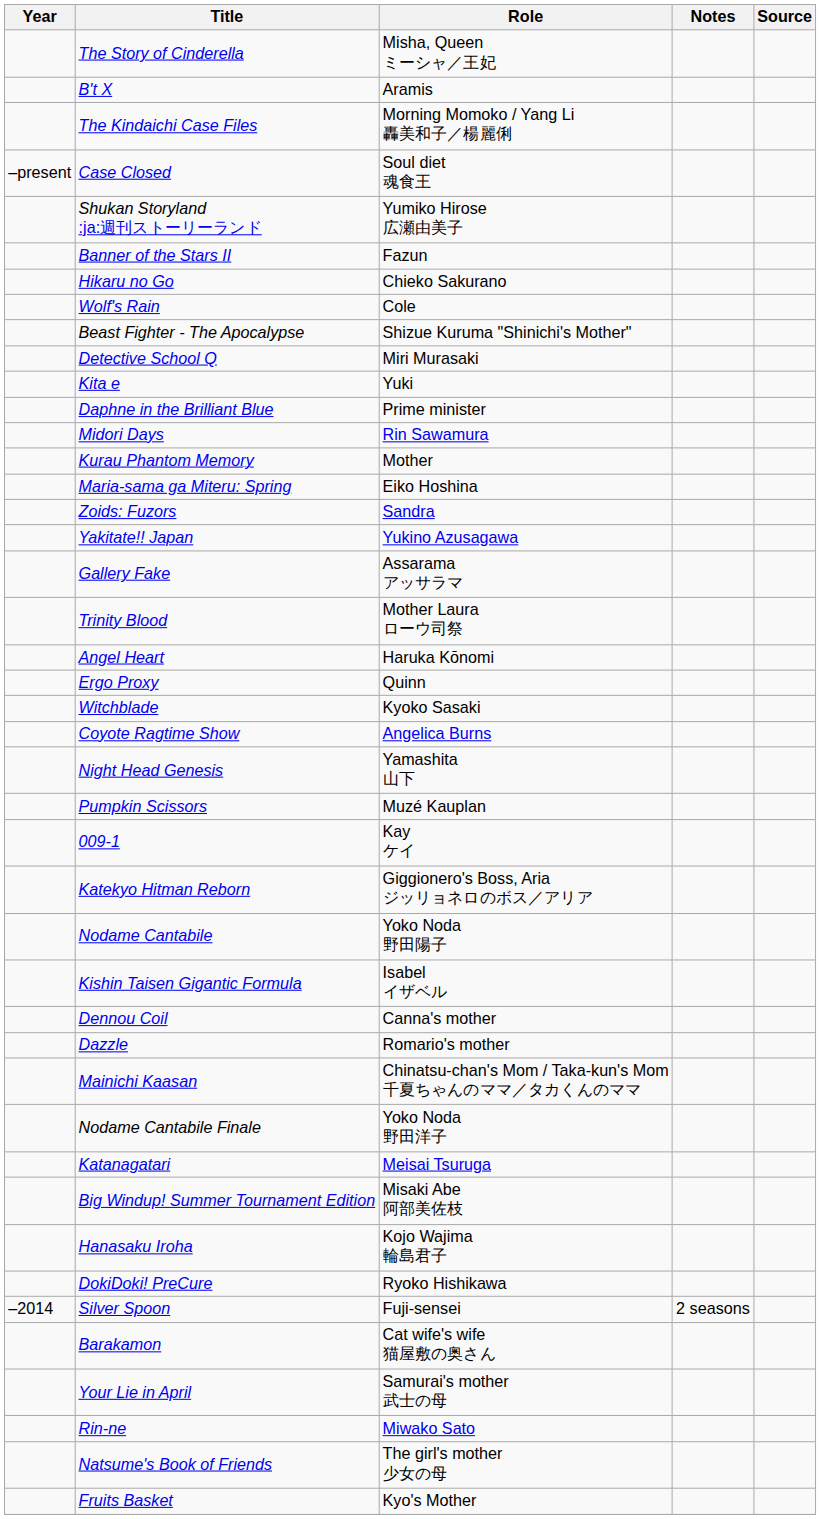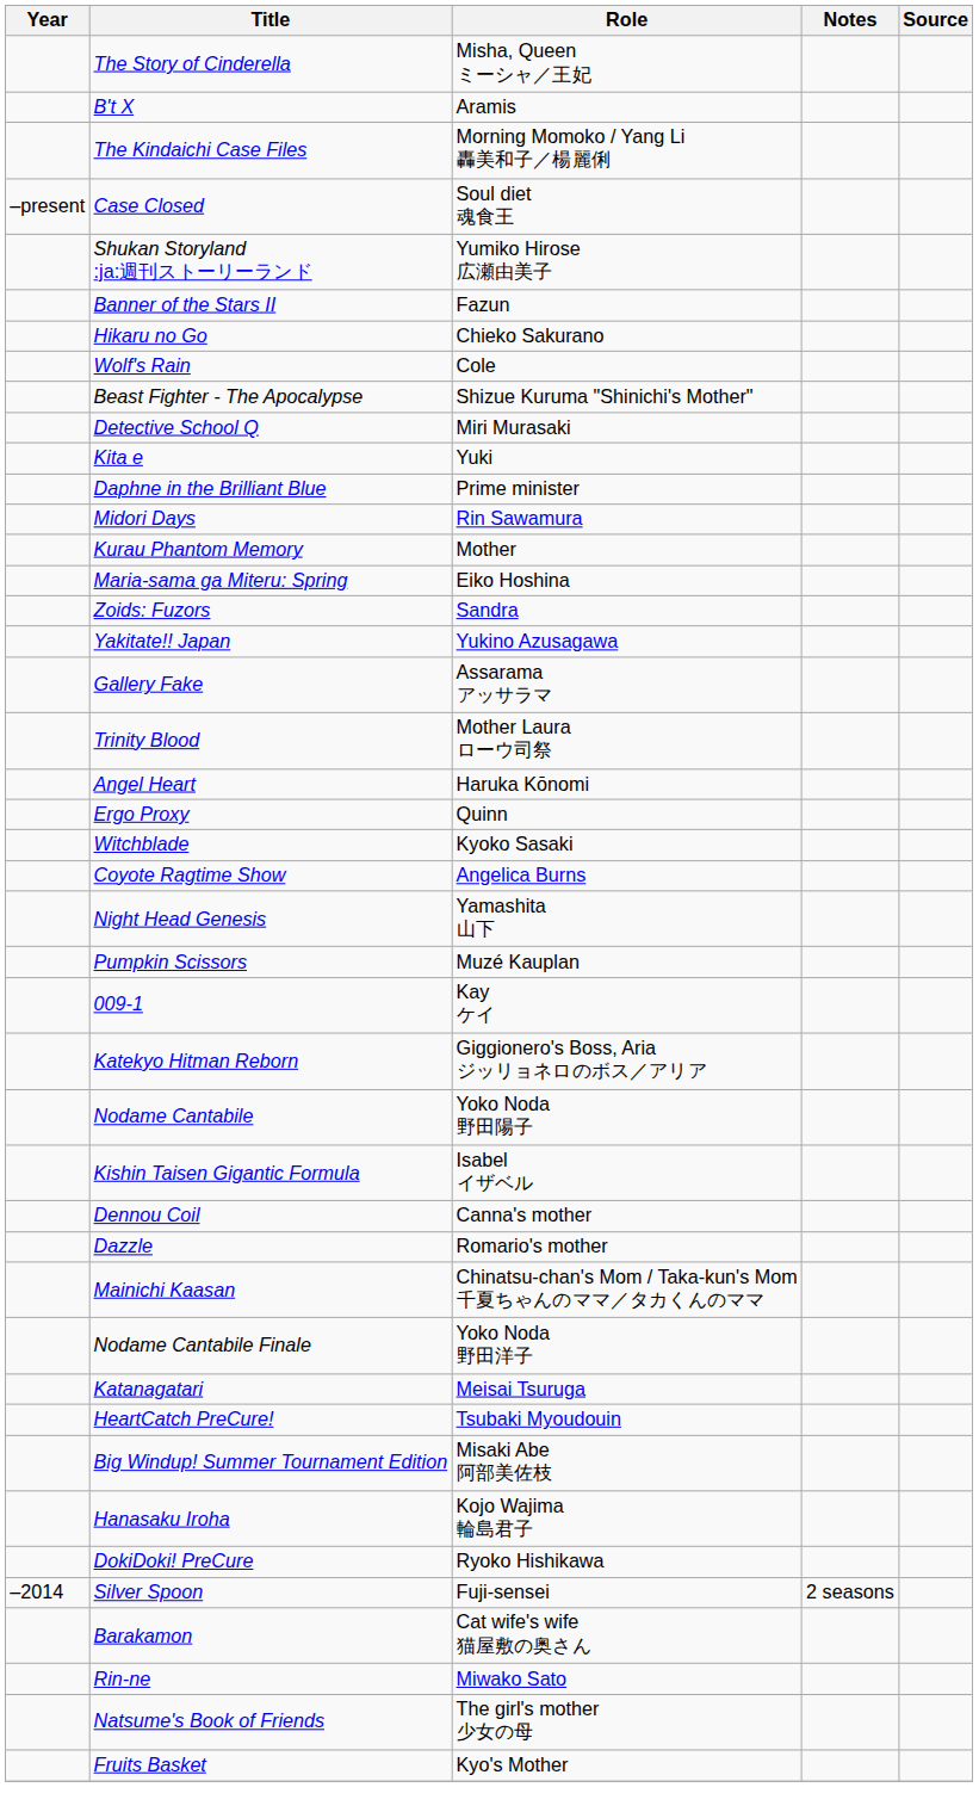+ row: HeartCatch PreCure! | Tsubaki Myoudouin
- row: Your Lie in April | Samurai's mother 武士の母
